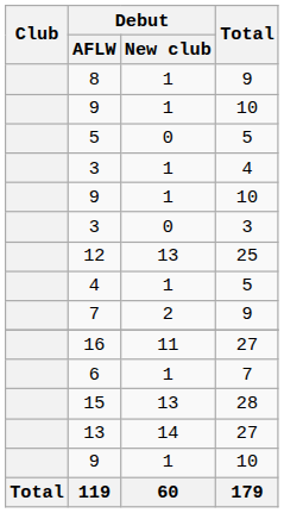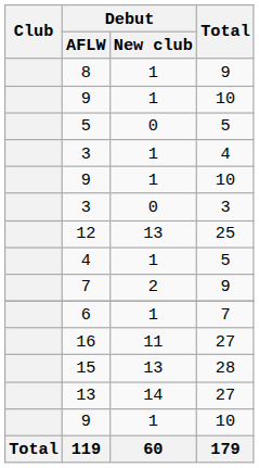rows swapped: 6 <-> 16
